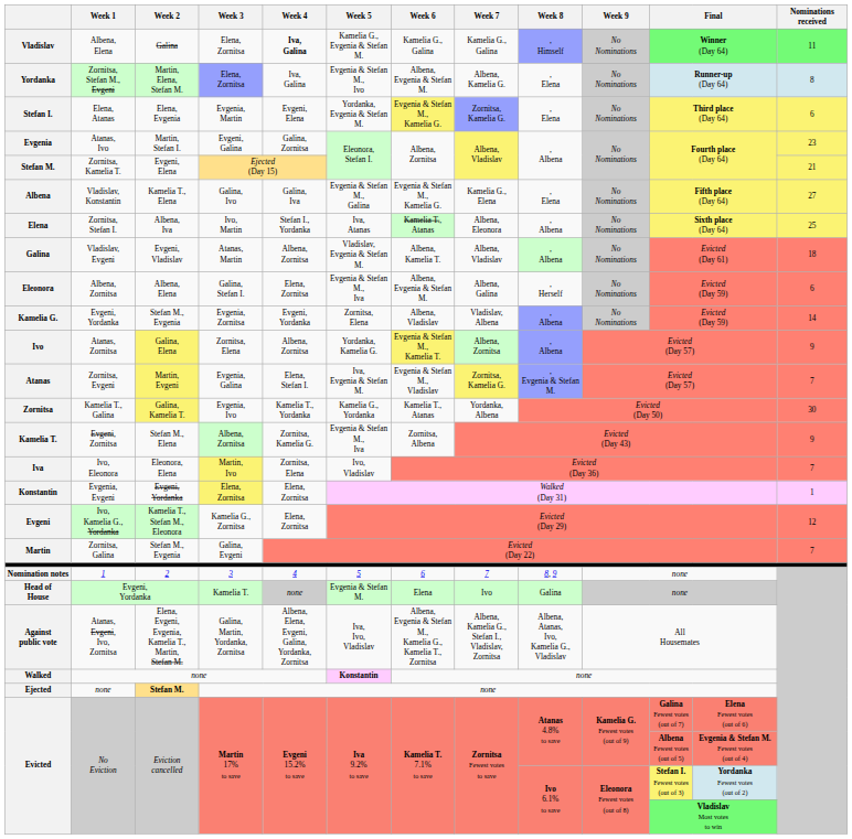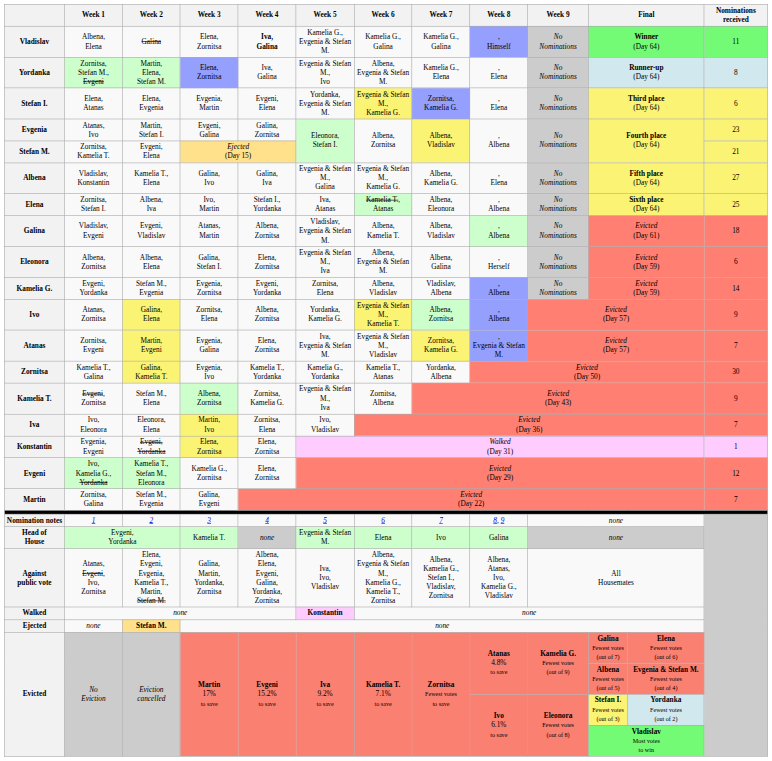Yordanka | Week 7: Albena, Kamelia G. -> Kamelia G., Elena
Albena | Week 7: Kamelia G., Elena -> Albena, Kamelia G.
Atanas | Week 4: Elena, Stefan I. -> Elena, Zornitsa
